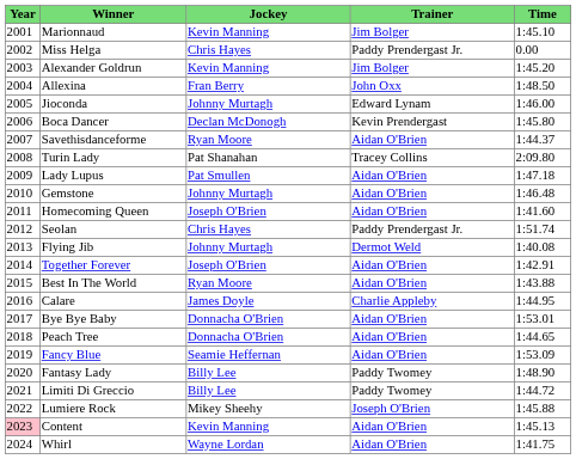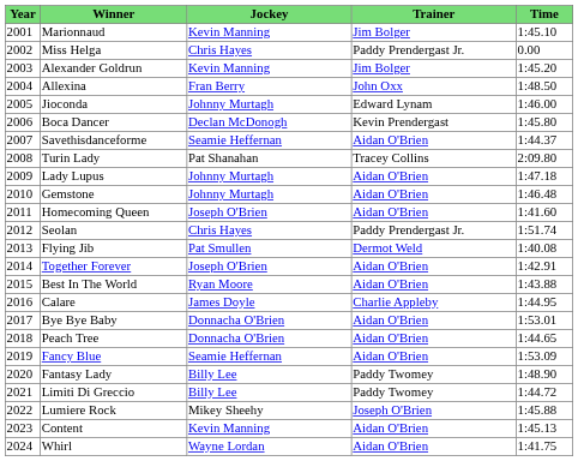Savethisdanceforme | Jockey: Ryan Moore -> Seamie Heffernan
Lady Lupus | Jockey: Pat Smullen -> Johnny Murtagh
Flying Jib | Jockey: Johnny Murtagh -> Pat Smullen
Content | Year: pink background -> no background
